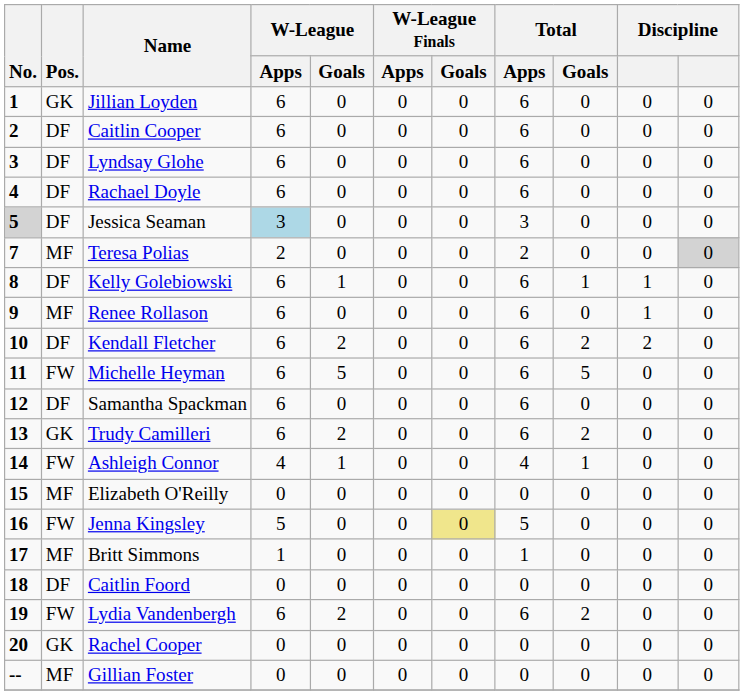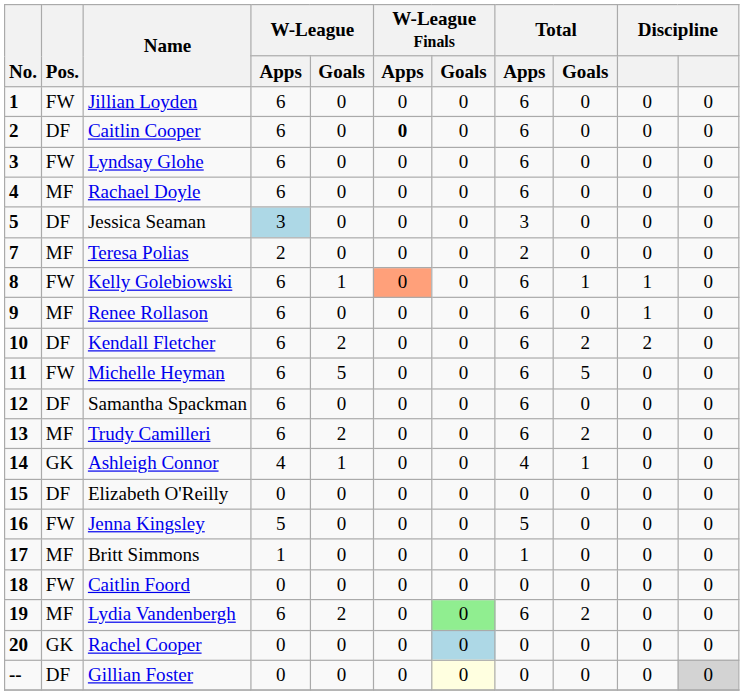Jillian Loyden | Pos.: GK -> FW
Caitlin Cooper | W-League Finals / Apps: normal -> bold
Lyndsay Glohe | Pos.: DF -> FW
Rachael Doyle | Pos.: DF -> MF
Jessica Seaman | No.: lightgrey background -> no background
Teresa Polias | column 11: lightgrey background -> no background
Kelly Golebiowski | Pos.: DF -> FW
Kelly Golebiowski | W-League Finals / Apps: no background -> lightsalmon background
Trudy Camilleri | Pos.: GK -> MF
Ashleigh Connor | Pos.: FW -> GK
Elizabeth O'Reilly | Pos.: MF -> DF
Jenna Kingsley | W-League Finals / Goals: khaki background -> no background
Caitlin Foord | Pos.: DF -> FW
Lydia Vandenbergh | Pos.: FW -> MF
Lydia Vandenbergh | W-League Finals / Goals: no background -> lightgreen background
Rachel Cooper | W-League Finals / Goals: no background -> lightblue background
Gillian Foster | Pos.: MF -> DF
Gillian Foster | W-League Finals / Goals: no background -> lightyellow background
Gillian Foster | column 11: no background -> lightgrey background
